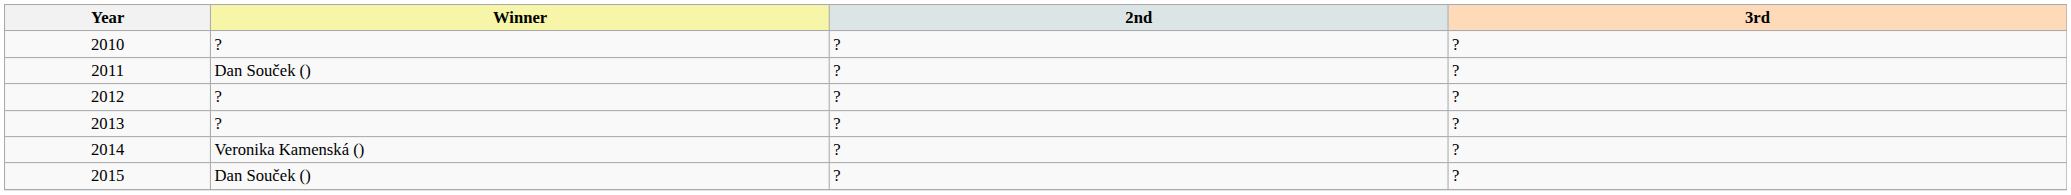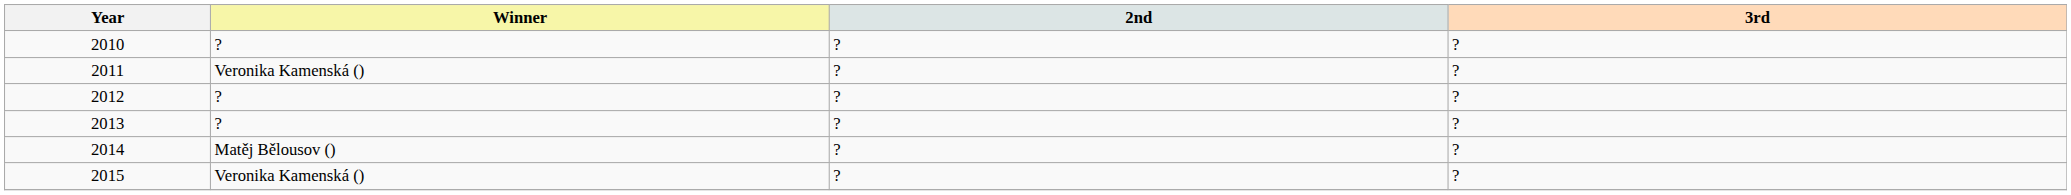2011 | Winner: Dan Souček () -> Veronika Kamenská ()
2014 | Winner: Veronika Kamenská () -> Matěj Bělousov ()
2015 | Winner: Dan Souček () -> Veronika Kamenská ()
